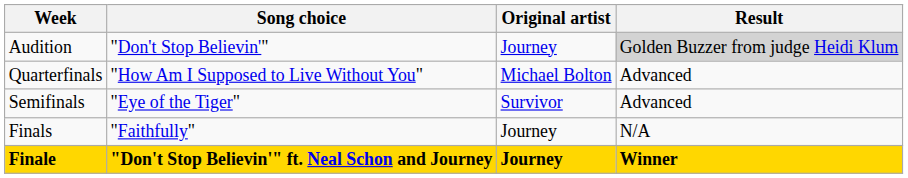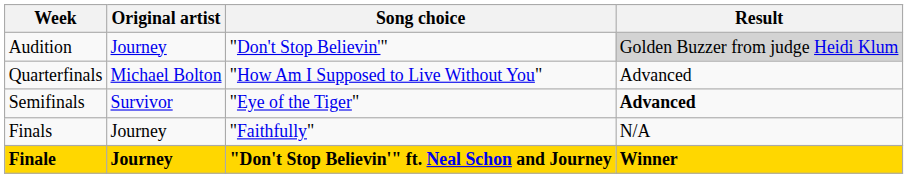columns swapped: Song choice <-> Original artist
Semifinals | Result: normal -> bold
